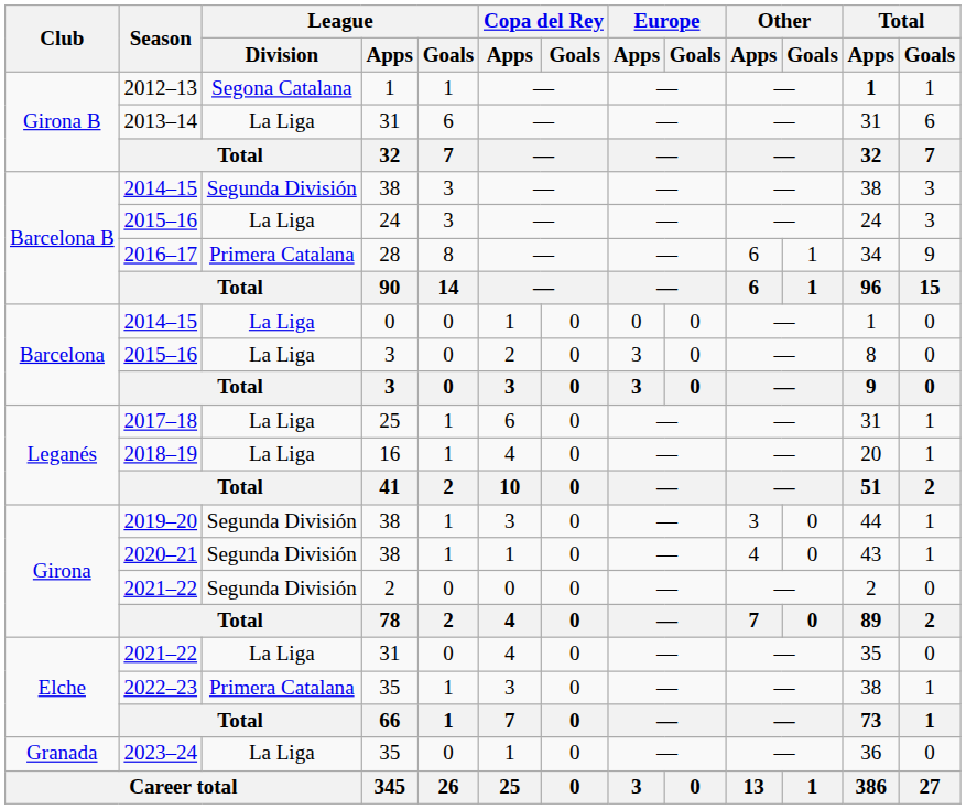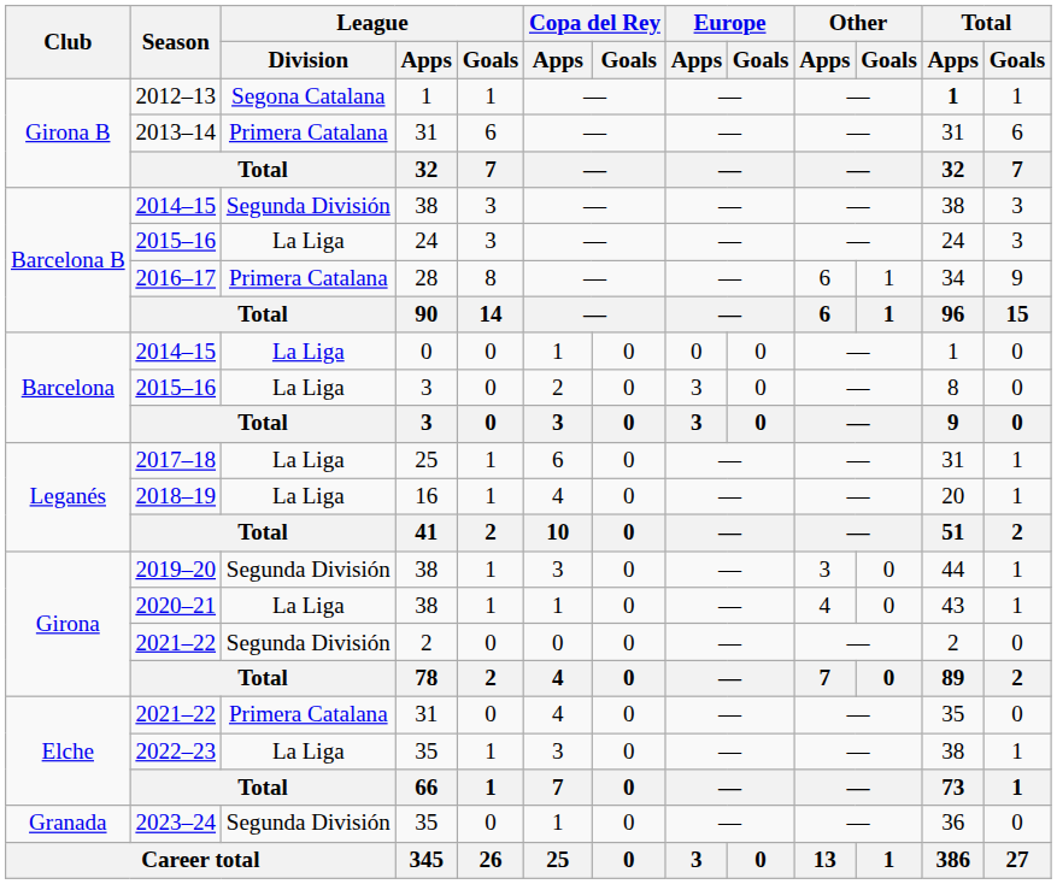2013–14 | League / Division: La Liga -> Primera Catalana
2020–21 | League / Division: Segunda División -> La Liga
2021–22 / 31 | League / Division: La Liga -> Primera Catalana
2022–23 | League / Division: Primera Catalana -> La Liga
2023–24 | League / Division: La Liga -> Segunda División
